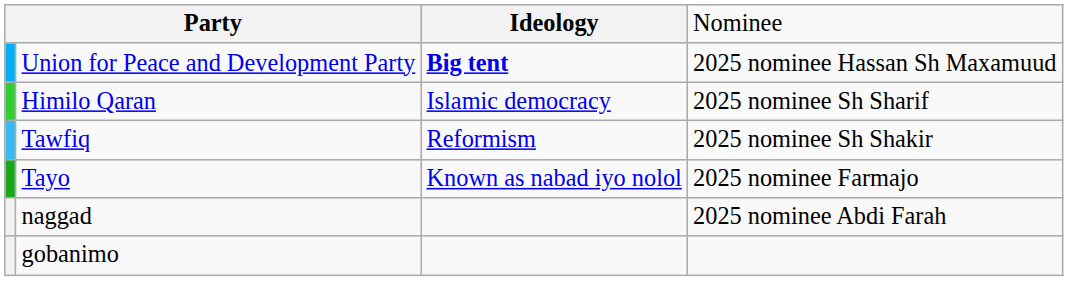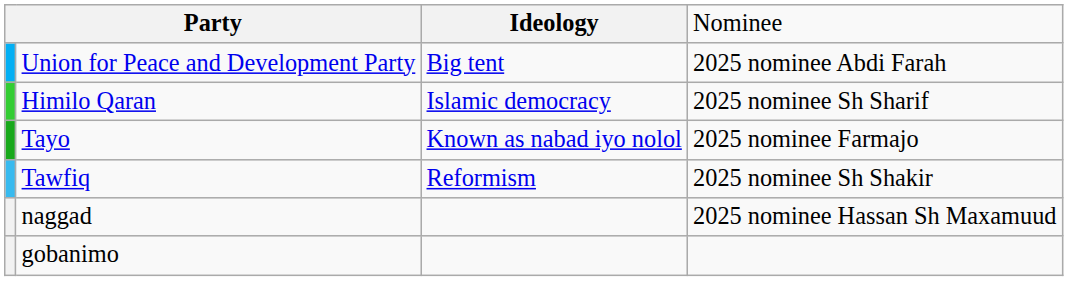Union for Peace and Development Party | column 3: bold -> normal
Union for Peace and Development Party | column 4: 2025 nominee Hassan Sh Maxamuud -> 2025 nominee Abdi Farah
rows swapped: Tawfiq <-> Tayo
naggad | column 4: 2025 nominee Abdi Farah -> 2025 nominee Hassan Sh Maxamuud
